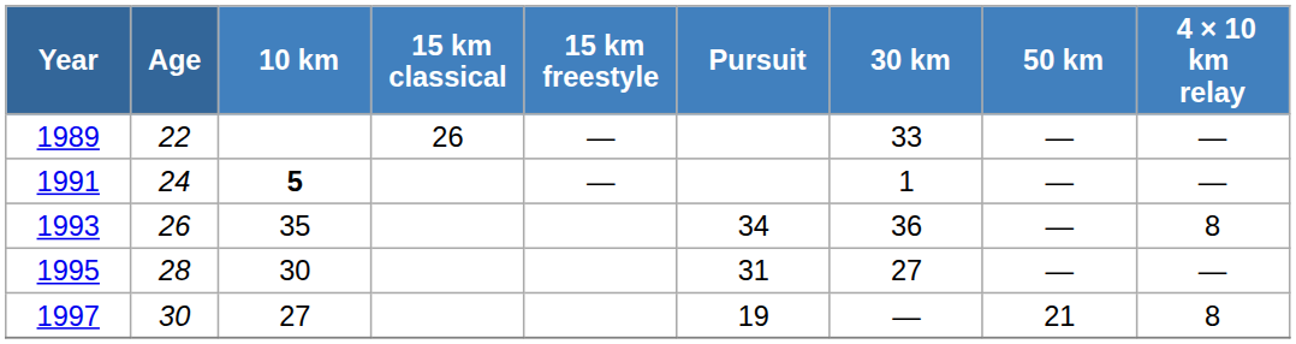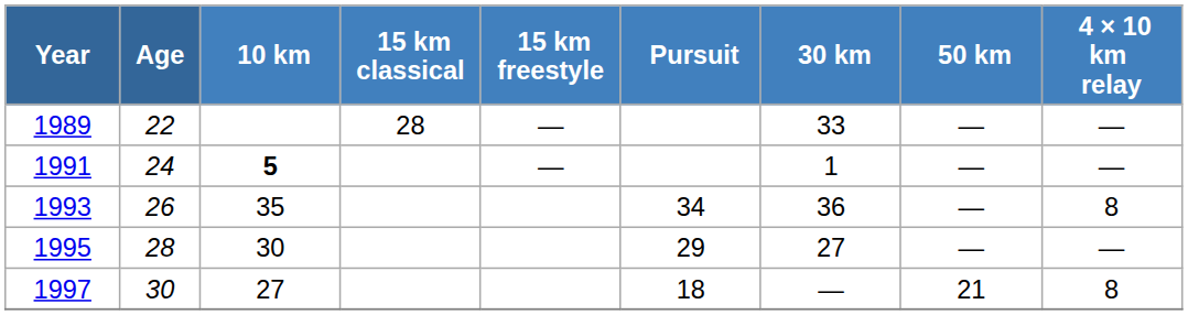1989 | 15 km classical: 26 -> 28
1995 | Pursuit: 31 -> 29
1997 | Pursuit: 19 -> 18
